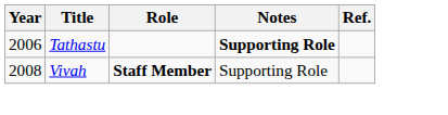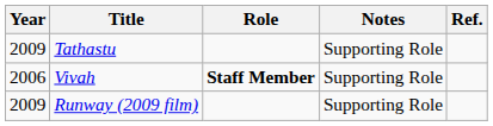Tathastu | Year: 2006 -> 2009
Tathastu | Notes: bold -> normal
Vivah | Year: 2008 -> 2006
+ row: 2009 | Runway (2009 film) | Supporting Role
